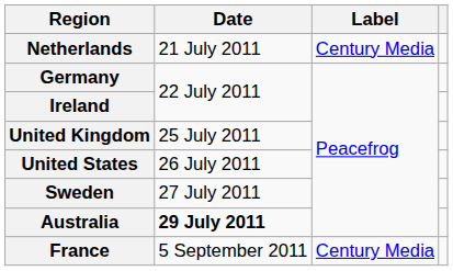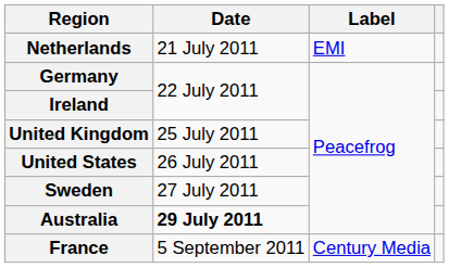Netherlands | Label: Century Media -> EMI
